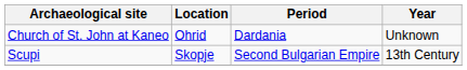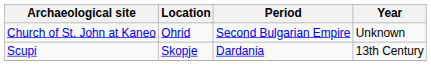Church of St. John at Kaneo | Period: Dardania -> Second Bulgarian Empire
Scupi | Period: Second Bulgarian Empire -> Dardania
